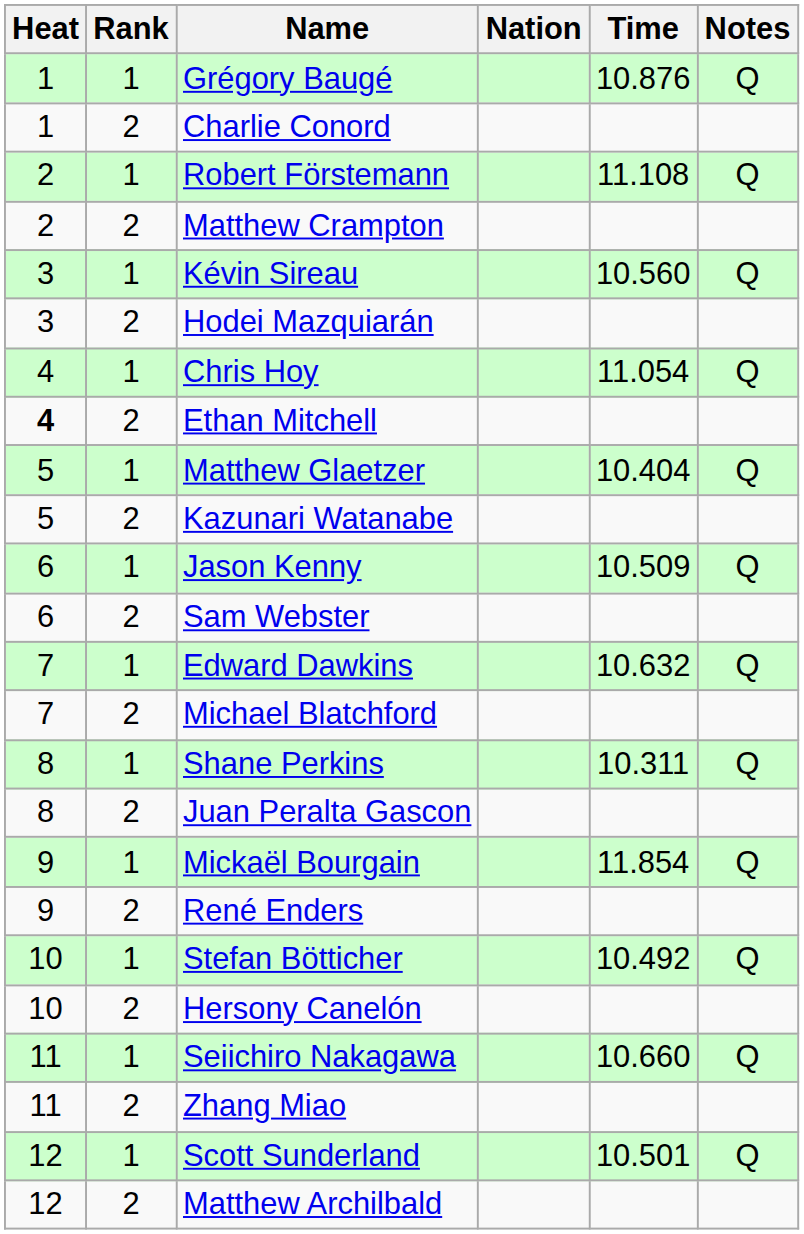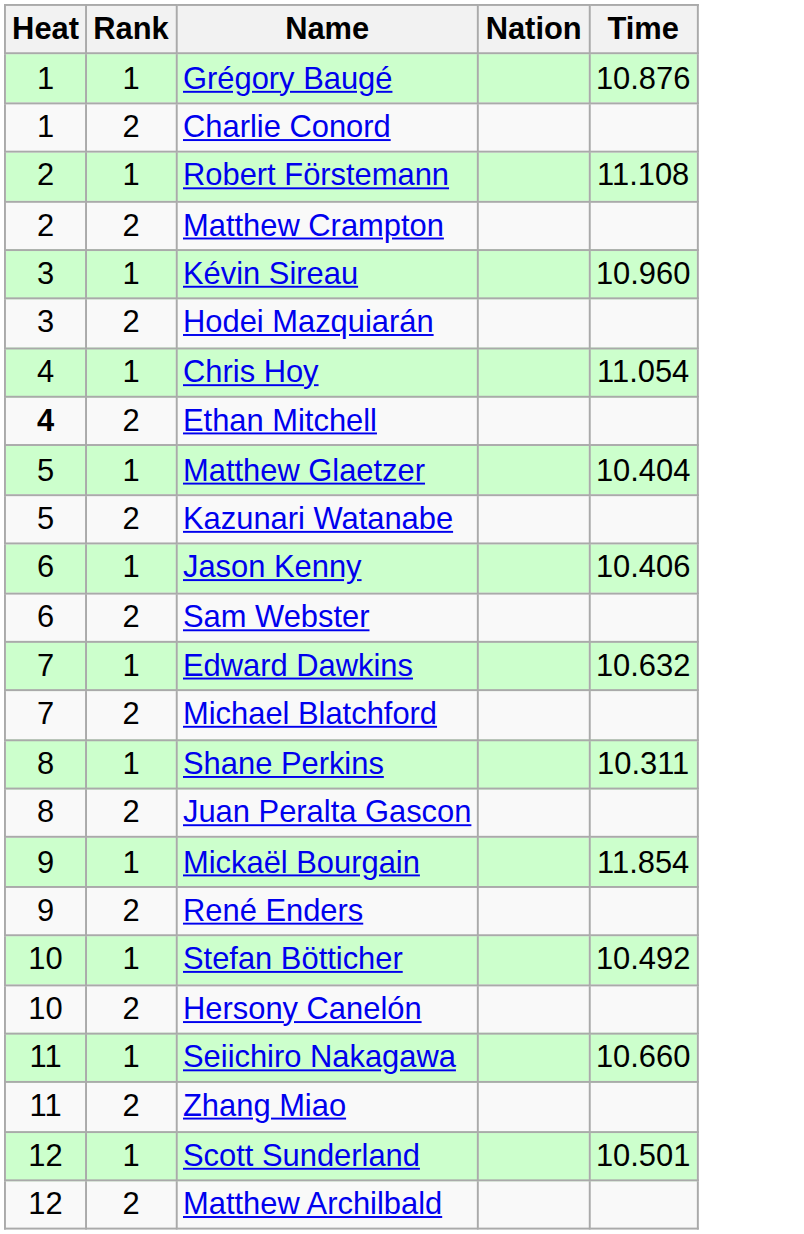- column: Notes | Q | Q | Q | Q | Q | Q | Q | Q | Q | Q | Q | Q
Kévin Sireau | Time: 10.560 -> 10.960
Jason Kenny | Time: 10.509 -> 10.406
